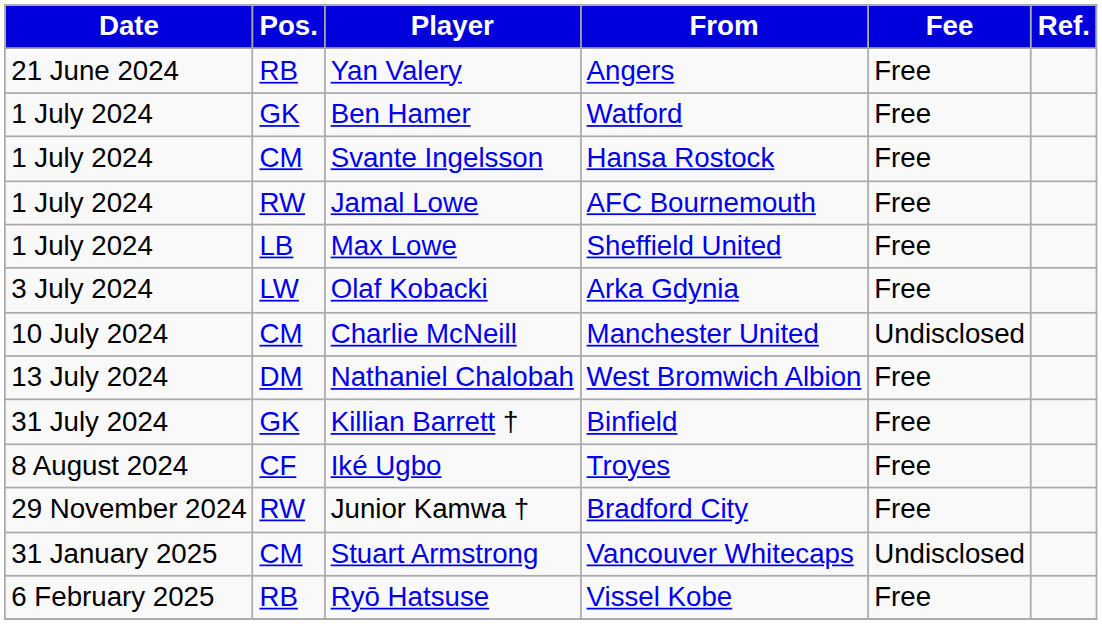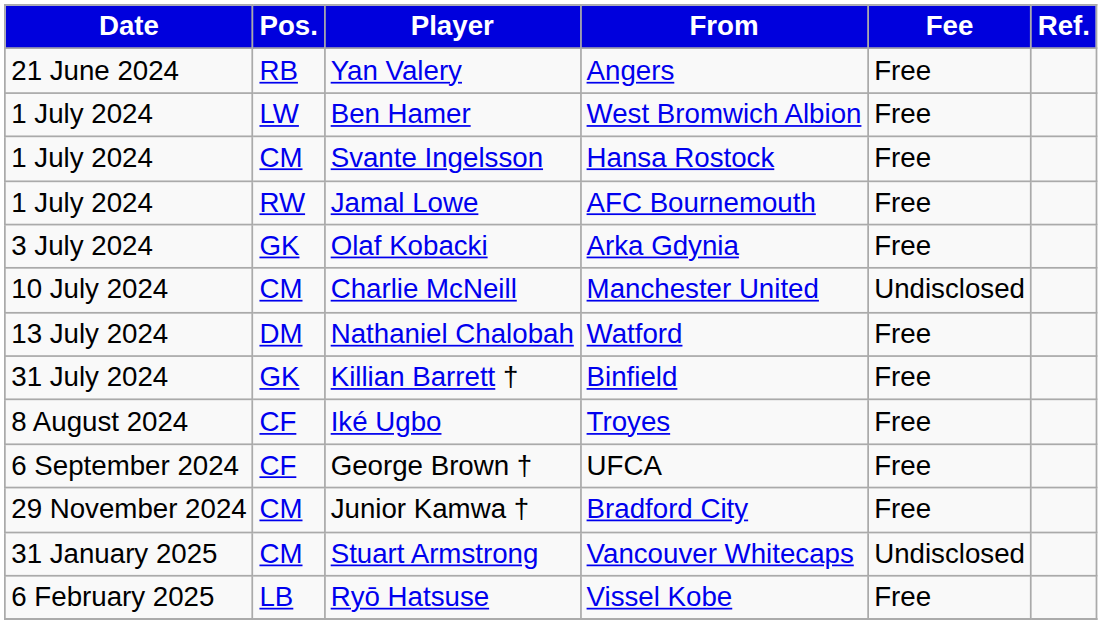Ben Hamer | Pos.: GK -> LW
Ben Hamer | From: Watford -> West Bromwich Albion
- row: 1 July 2024 | LB | Max Lowe | Sheffield United | Free
Olaf Kobacki | Pos.: LW -> GK
Nathaniel Chalobah | From: West Bromwich Albion -> Watford
+ row: 6 September 2024 | CF | George Brown † | UFCA | Free
Junior Kamwa † | Pos.: RW -> CM
Ryō Hatsuse | Pos.: RB -> LB
